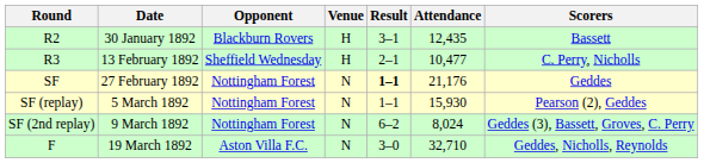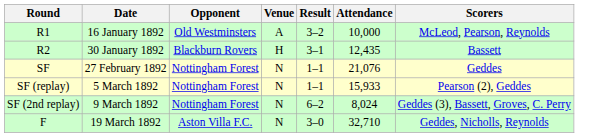+ row: R1 | 16 January 1892 | Old Westminsters | A | 3–2 | 10,000 | McLeod, Pearson, Reynolds
- row: R3 | 13 February 1892 | Sheffield Wednesday | H | 2–1 | 10,477 | C. Perry, Nicholls
27 February 1892 | Result: bold -> normal
27 February 1892 | Attendance: 21,176 -> 21,076
5 March 1892 | Attendance: 15,930 -> 15,933
